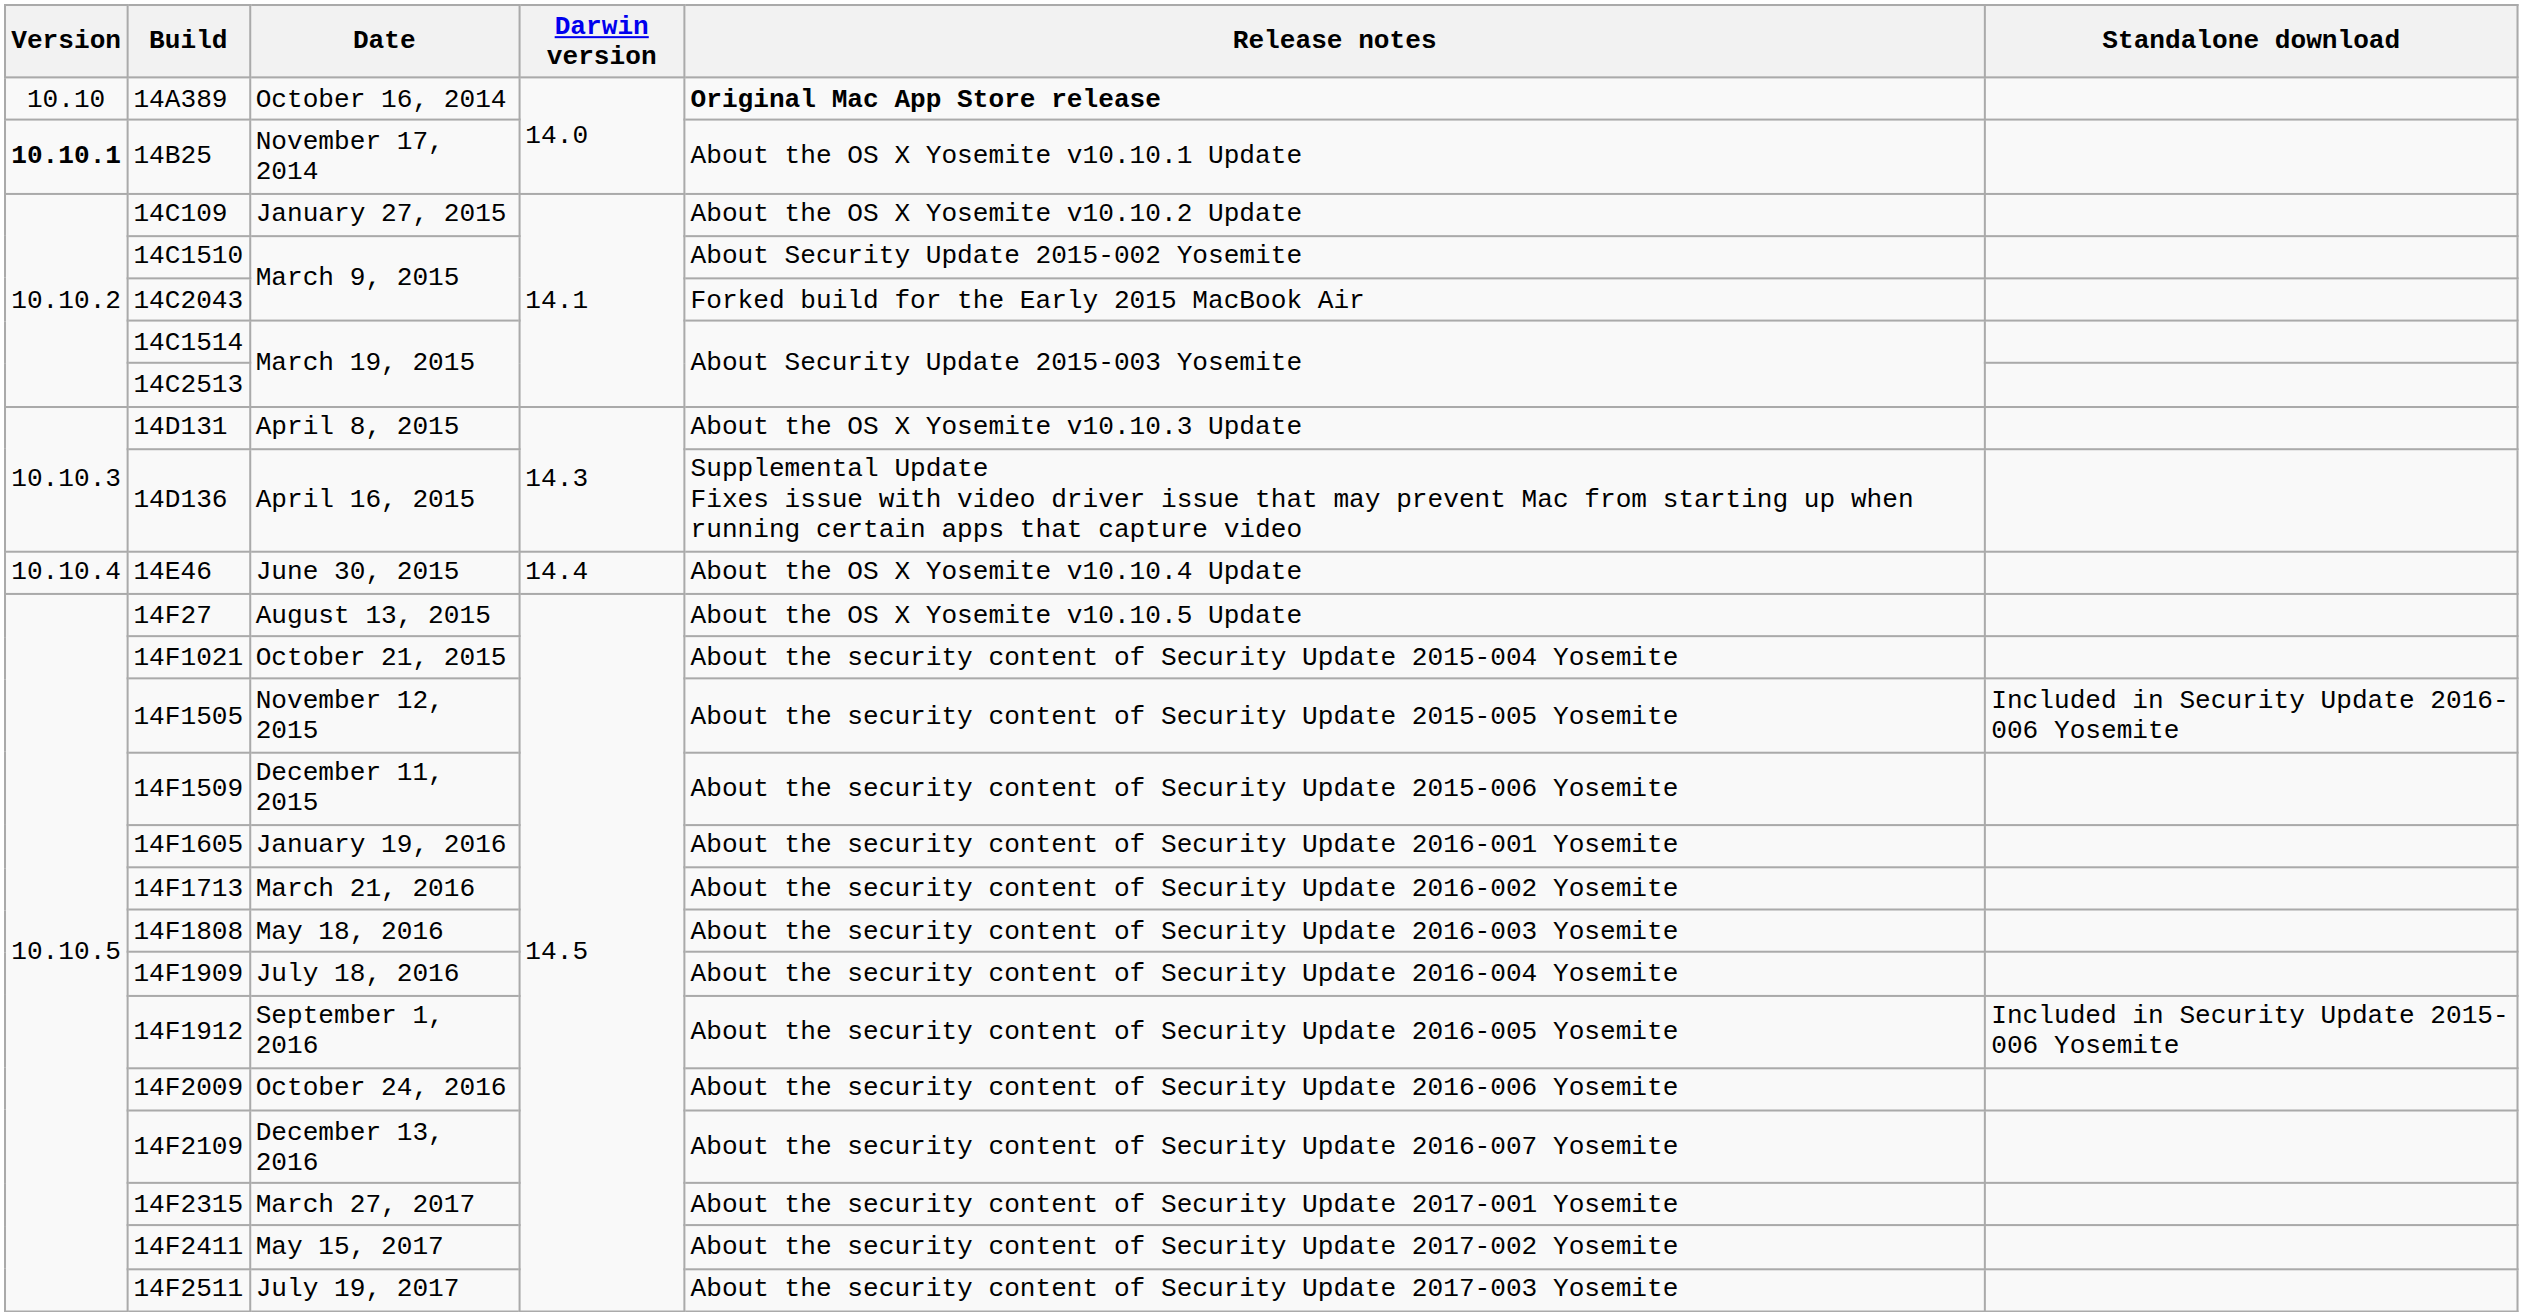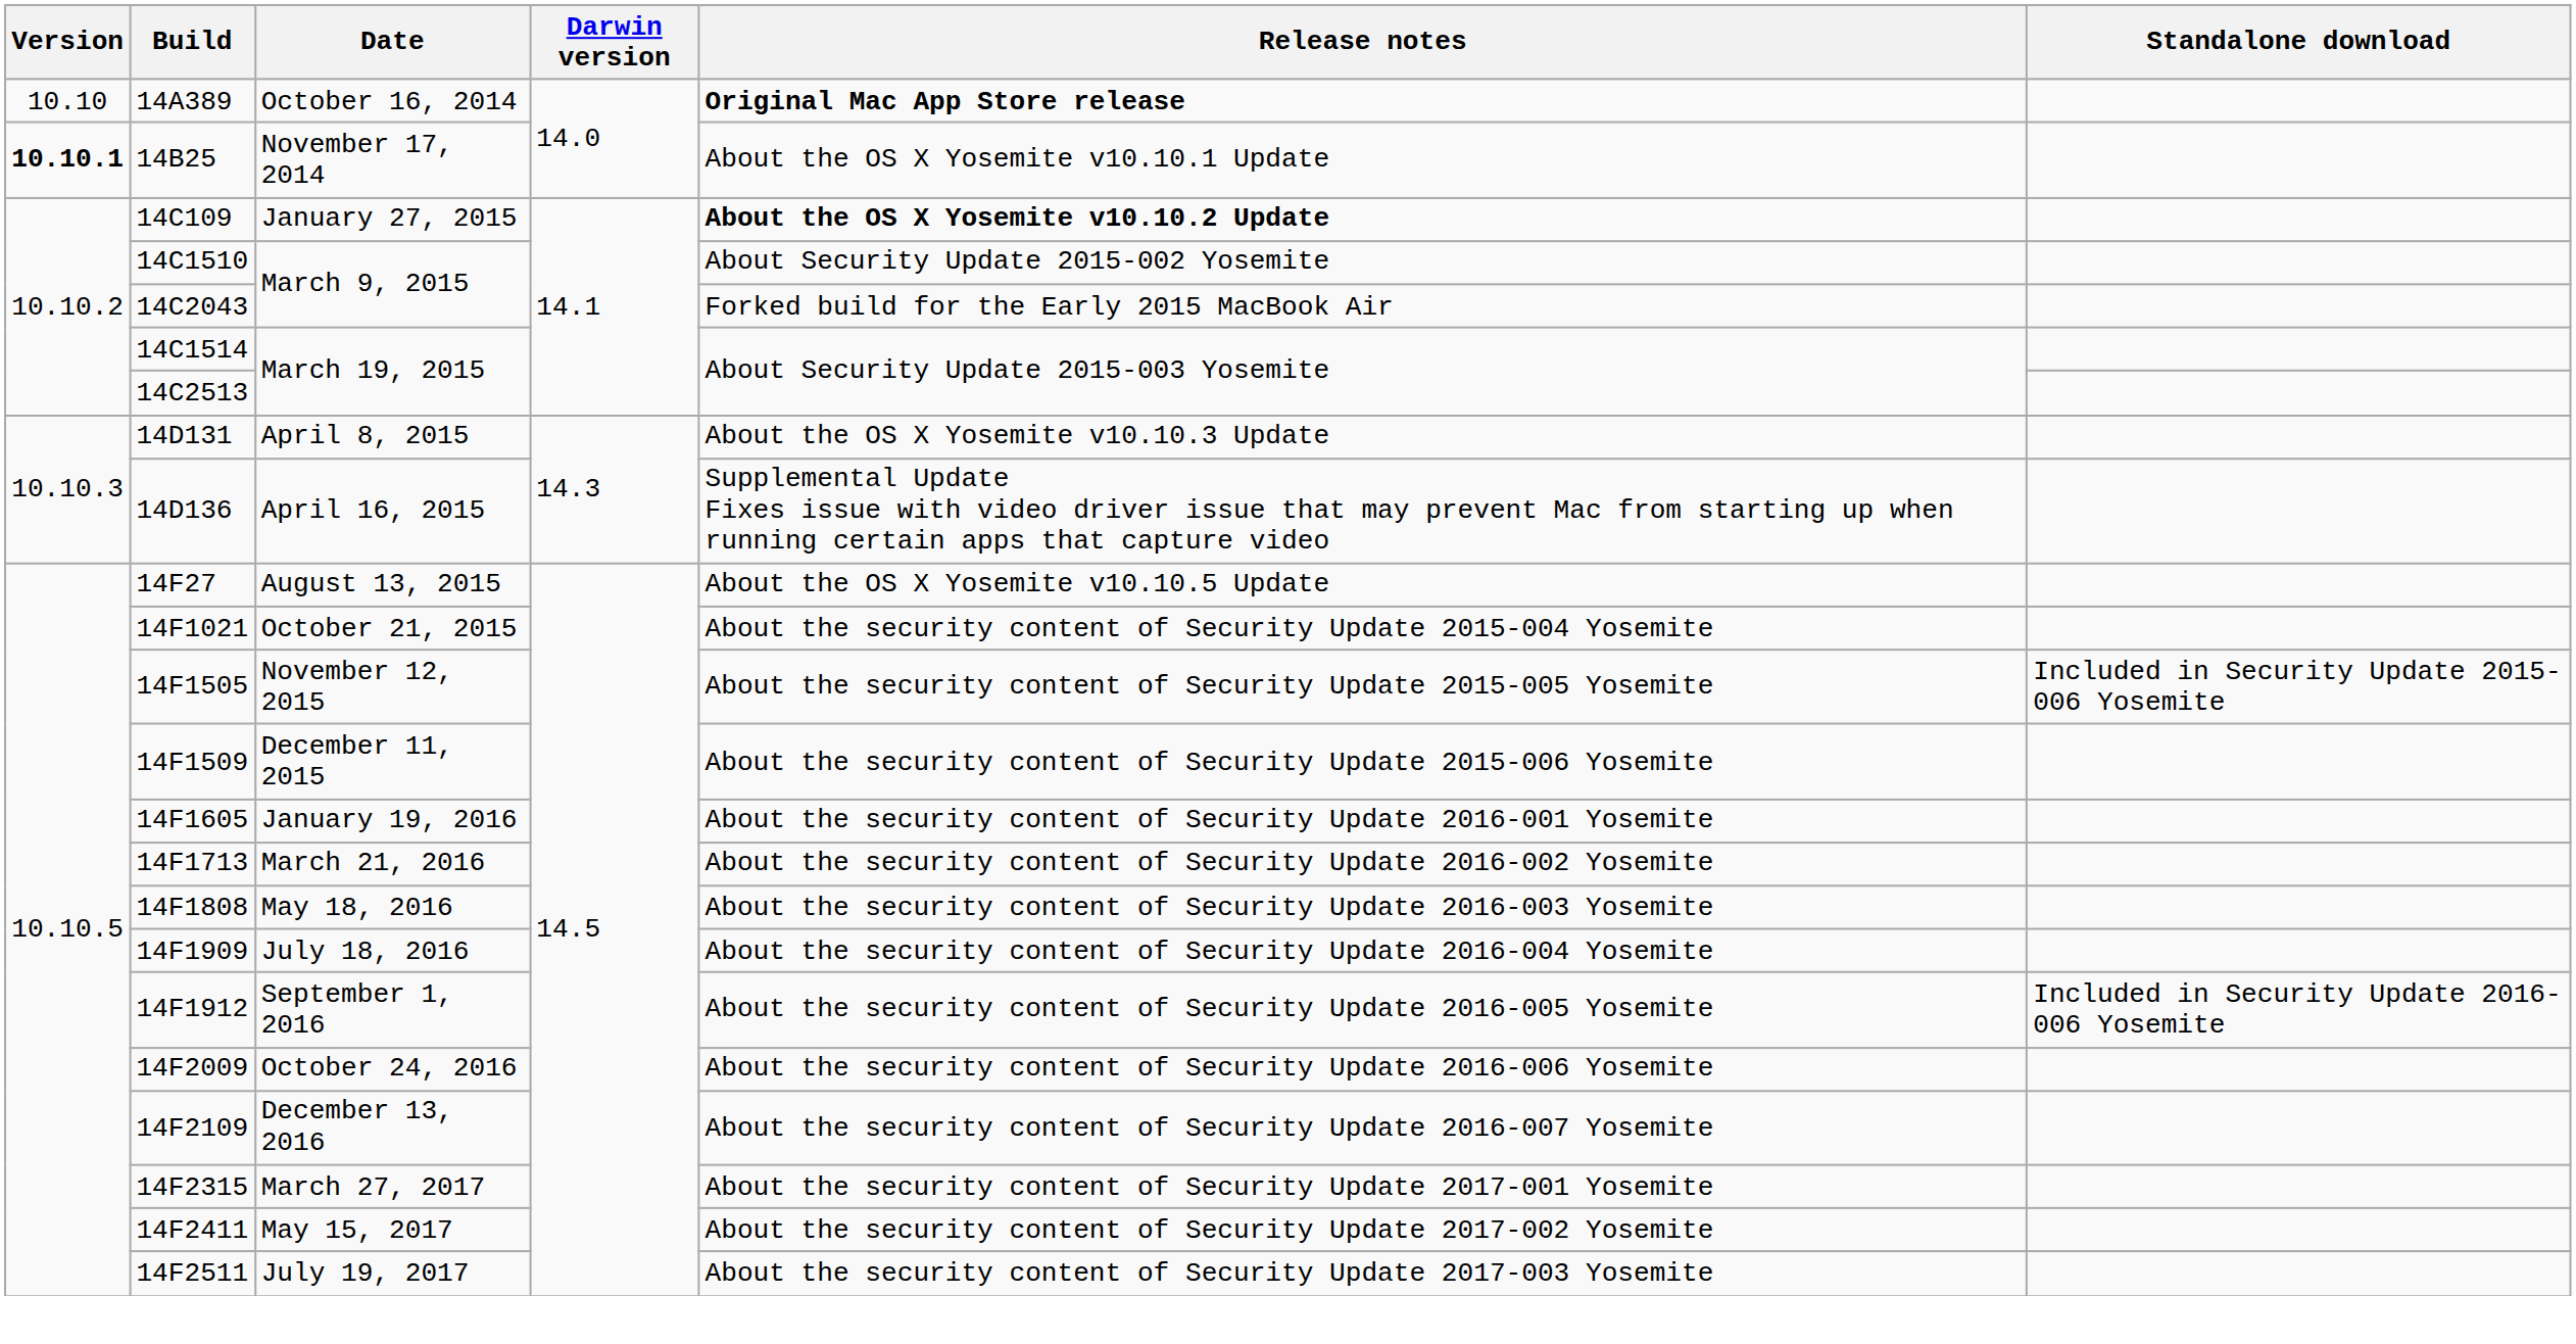January 27, 2015 | Release notes: normal -> bold
- row: 10.10.4 | 14E46 | June 30, 2015 | 14.4 | About the OS X Yosemite v10.10.4 Update
November 12, 2015 | Standalone download: Included in Security Update 2016-006 Yosemite -> Included in Security Update 2015-006 Yosemite
September 1, 2016 | Standalone download: Included in Security Update 2015-006 Yosemite -> Included in Security Update 2016-006 Yosemite
